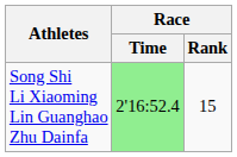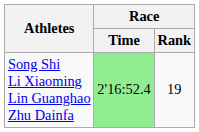Song Shi Li Xiaoming Lin Guanghao Zhu Dainfa | Race / Rank: 15 -> 19
